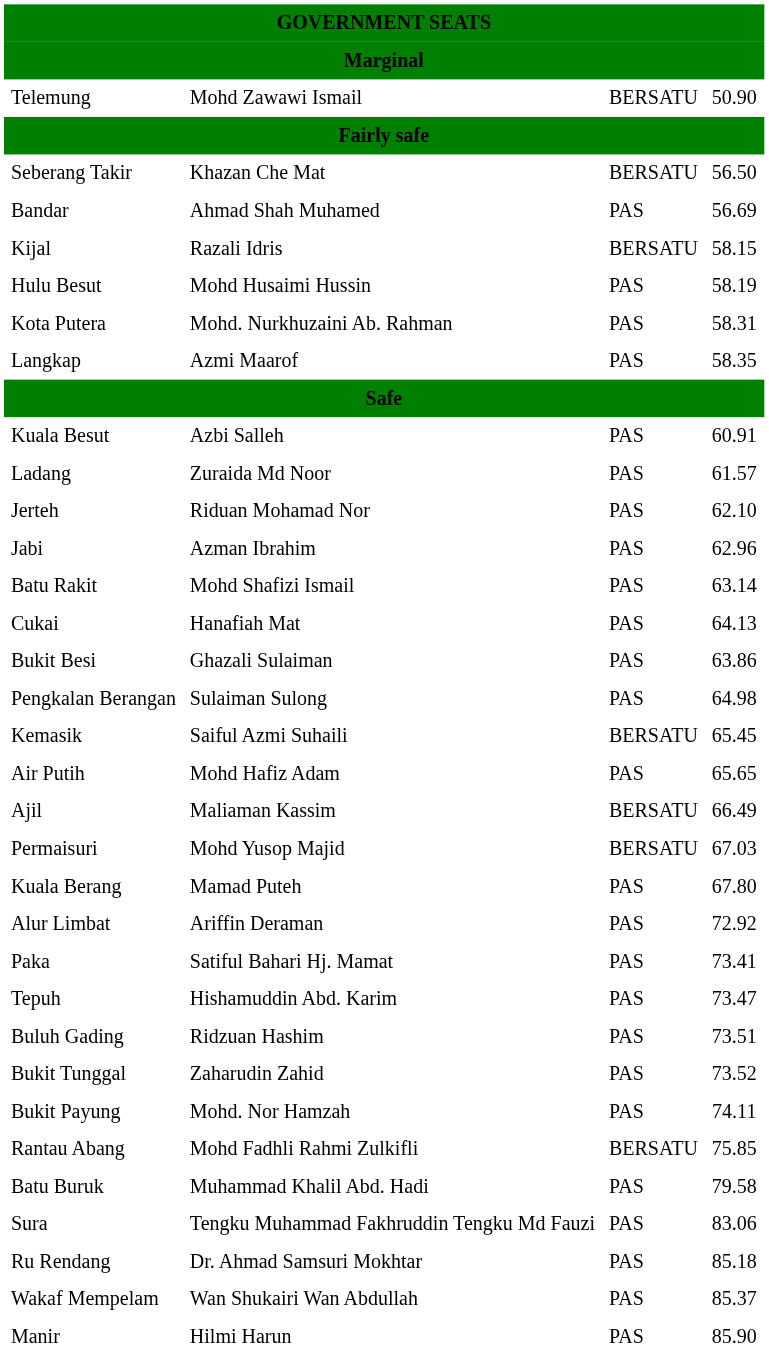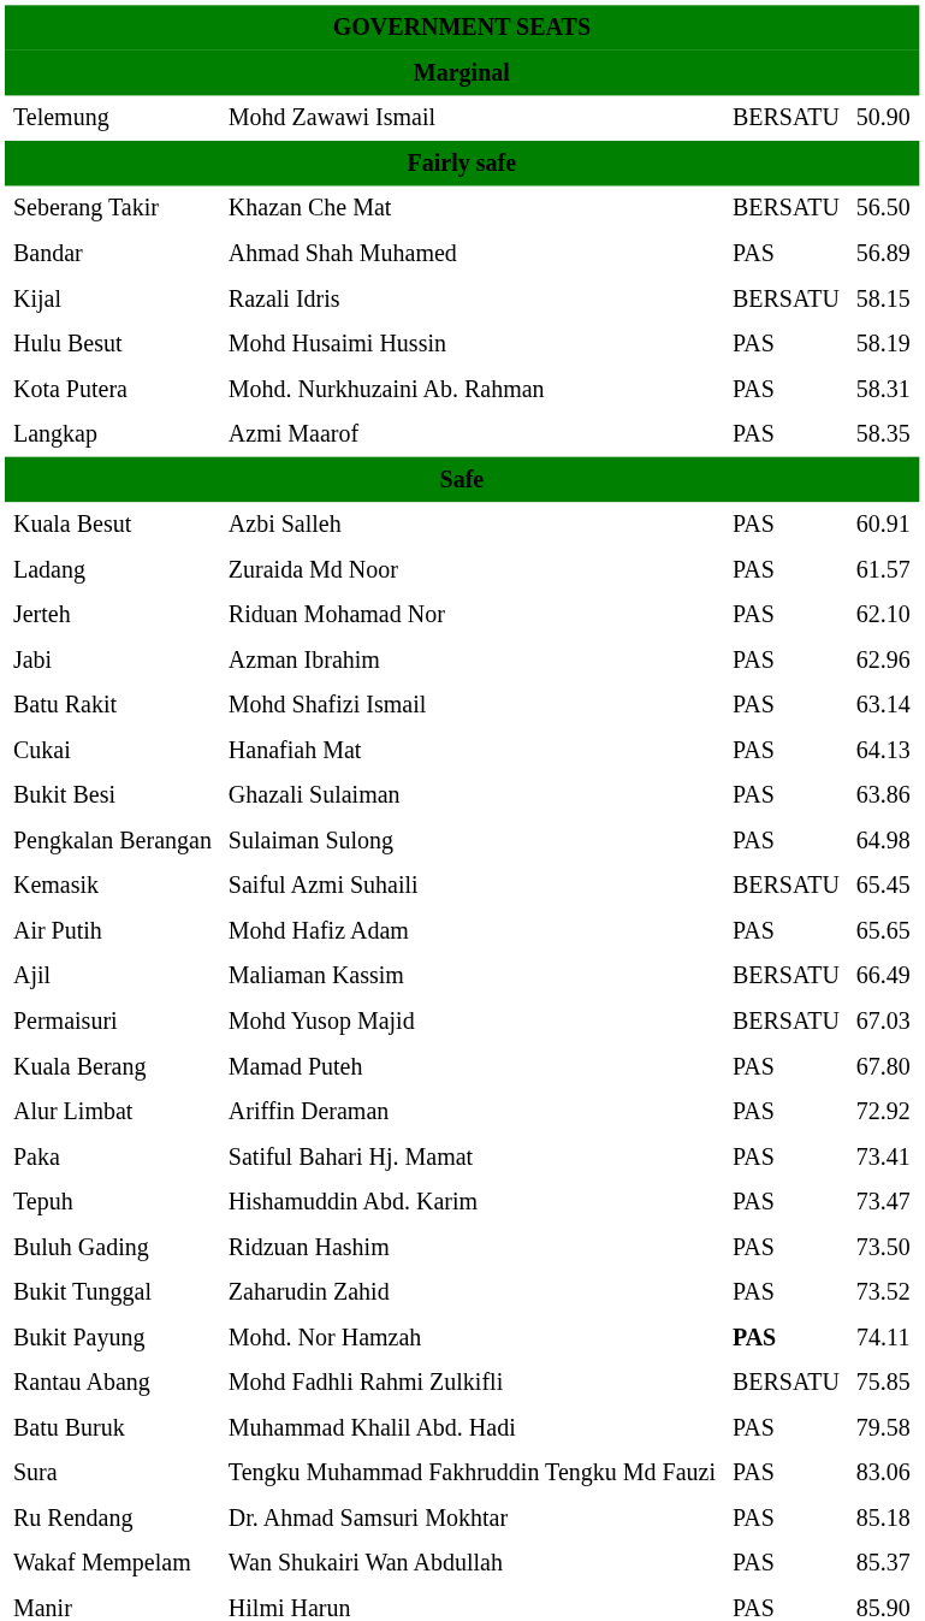Bandar | column 4: 56.69 -> 56.89
Buluh Gading | column 4: 73.51 -> 73.50
Bukit Payung | column 3: normal -> bold
